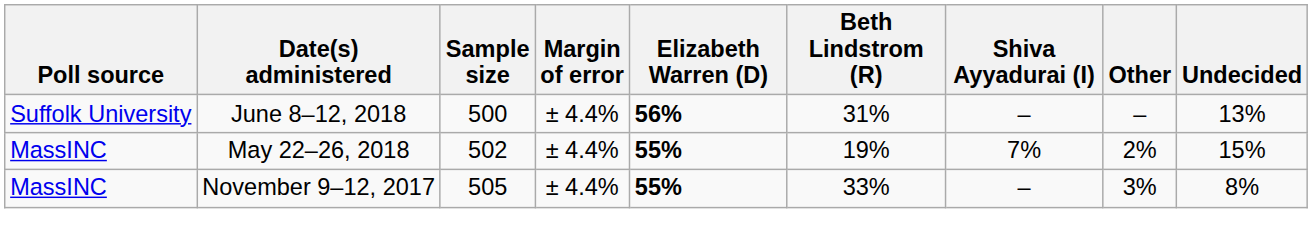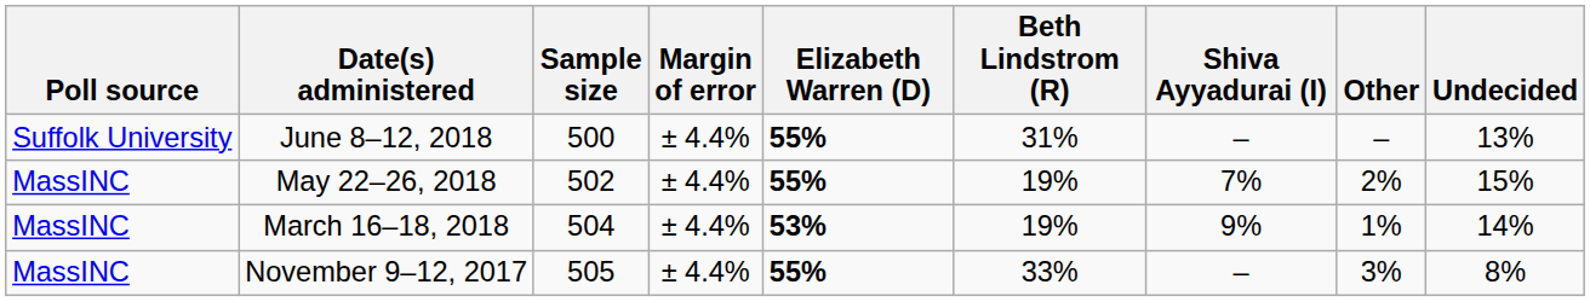June 8–12, 2018 | Elizabeth Warren (D): 56% -> 55%
+ row: MassINC | March 16–18, 2018 | 504 | ± 4.4% | 53% | 19% | 9% | 1% | 14%
